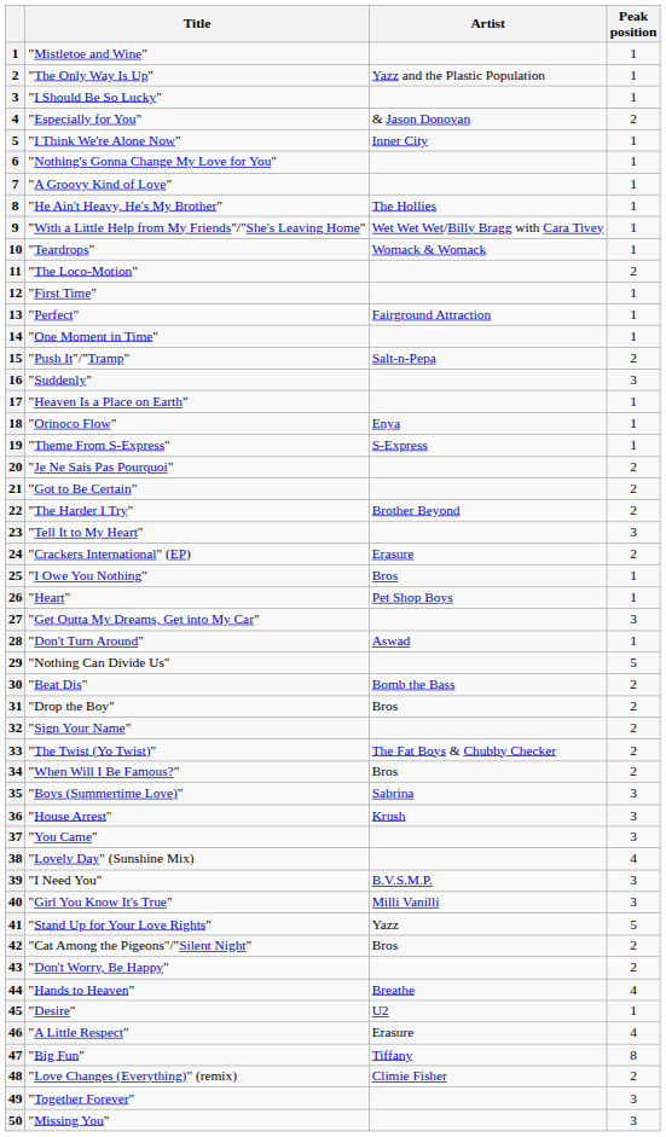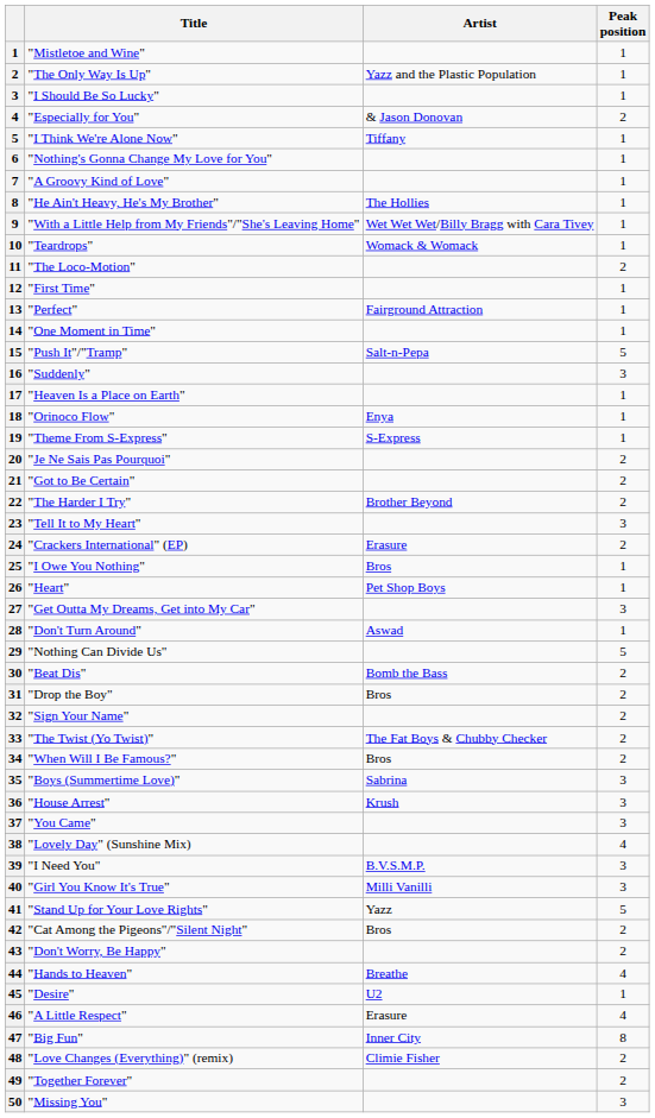"I Think We're Alone Now" | Artist: Inner City -> Tiffany
"Push It"/"Tramp" | Peak position: 2 -> 5
"Big Fun" | Artist: Tiffany -> Inner City
"Together Forever" | Peak position: 3 -> 2
